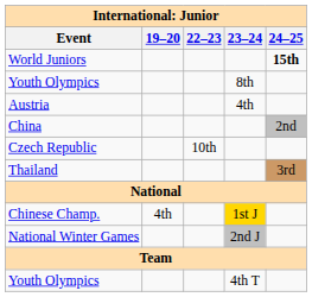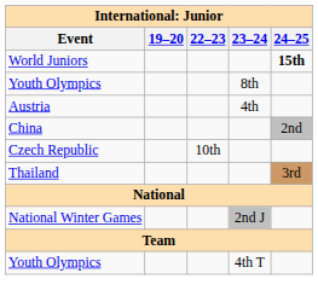- row: Chinese Champ. | 4th | 1st J
